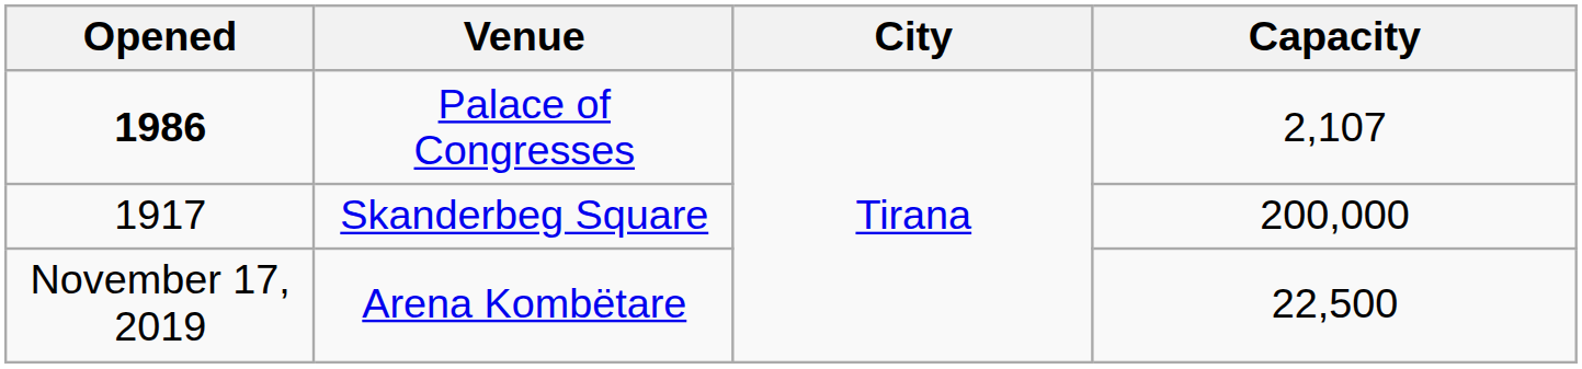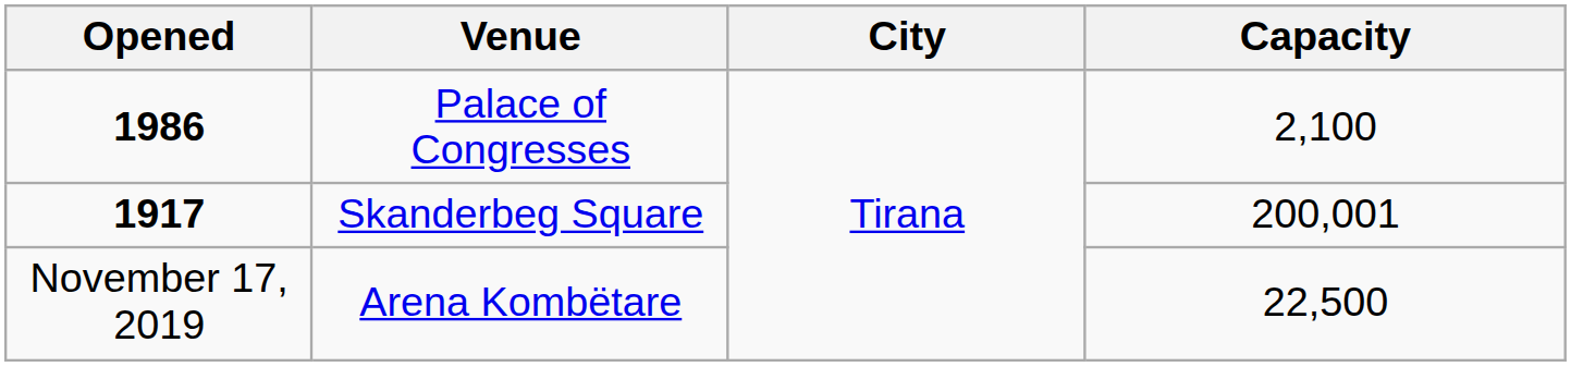Palace of Congresses | Capacity: 2,107 -> 2,100
Skanderbeg Square | Opened: normal -> bold
Skanderbeg Square | Capacity: 200,000 -> 200,001
